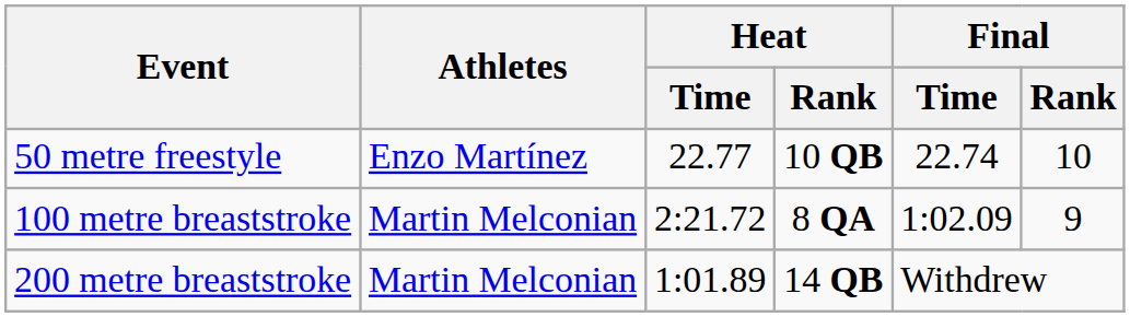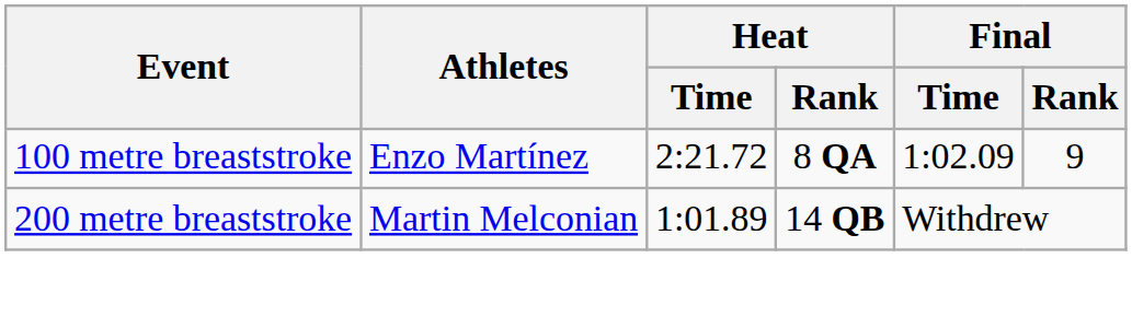- row: 50 metre freestyle | Enzo Martínez | 22.77 | 10 QB | 22.74 | 10
100 metre breaststroke | Athletes: Martin Melconian -> Enzo Martínez
